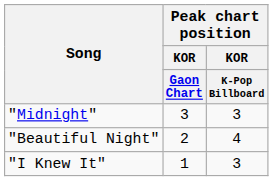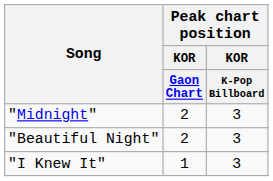"Midnight" | Peak chart position / KOR / Gaon Chart: 3 -> 2
"Beautiful Night" | Peak chart position / KOR / K-Pop Billboard: 4 -> 3
